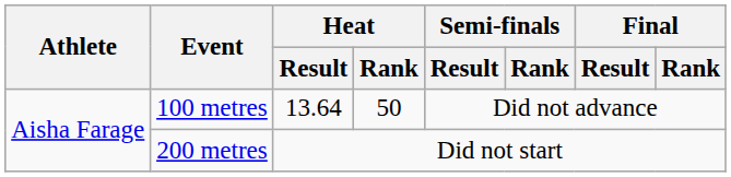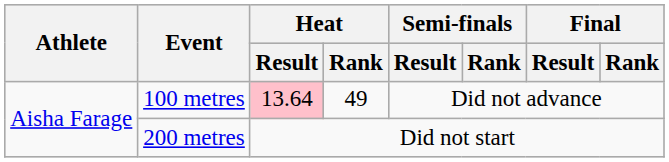100 metres | Heat / Result: no background -> pink background
100 metres | Heat / Rank: 50 -> 49
